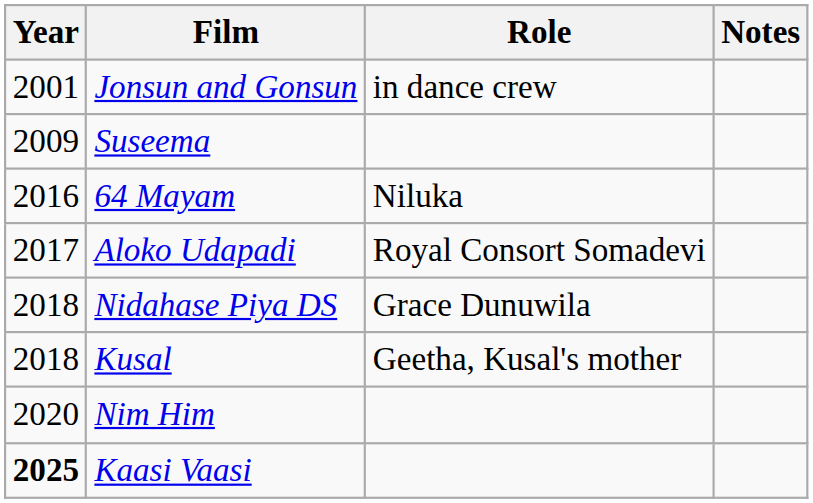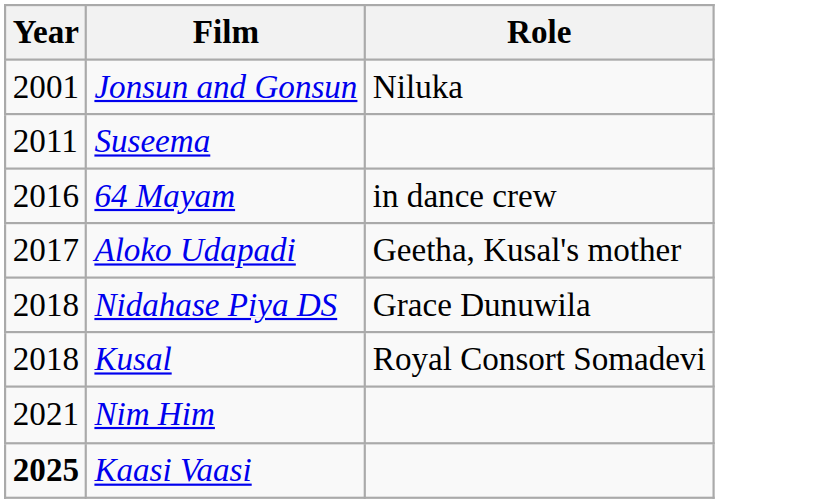- column: Notes
Jonsun and Gonsun | Role: in dance crew -> Niluka
Suseema | Year: 2009 -> 2011
64 Mayam | Role: Niluka -> in dance crew
Aloko Udapadi | Role: Royal Consort Somadevi -> Geetha, Kusal's mother
Kusal | Role: Geetha, Kusal's mother -> Royal Consort Somadevi
Nim Him | Year: 2020 -> 2021
